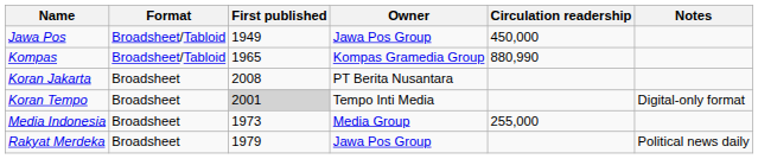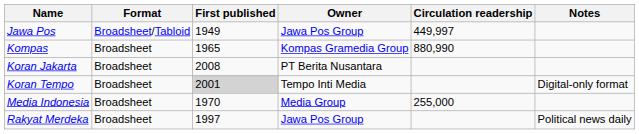Jawa Pos | Circulation readership: 450,000 -> 449,997
Kompas | Format: Broadsheet/Tabloid -> Broadsheet
Media Indonesia | First published: 1973 -> 1970
Rakyat Merdeka | First published: 1979 -> 1997
